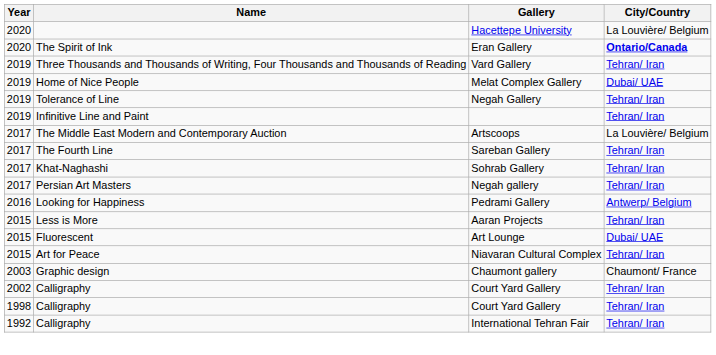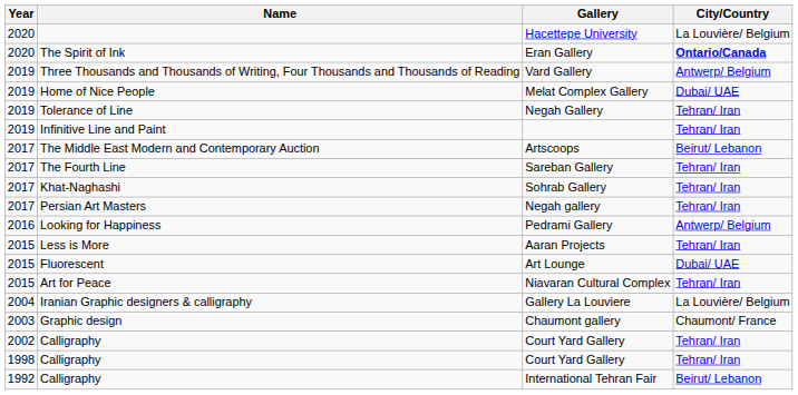Vard Gallery | City/Country: Tehran/ Iran -> Antwerp/ Belgium
Artscoops | City/Country: La Louvière/ Belgium -> Beirut/ Lebanon
+ row: 2004 | Iranian Graphic designers & calligraphy | Gallery La Louviere | La Louvière/ Belgium
International Tehran Fair | City/Country: Tehran/ Iran -> Beirut/ Lebanon
